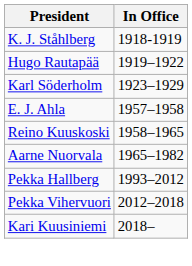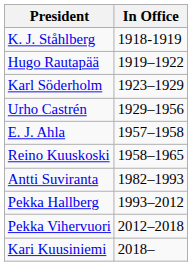+ row: Urho Castrén | 1929–1956
- row: Aarne Nuorvala | 1965–1982
+ row: Antti Suviranta | 1982–1993
